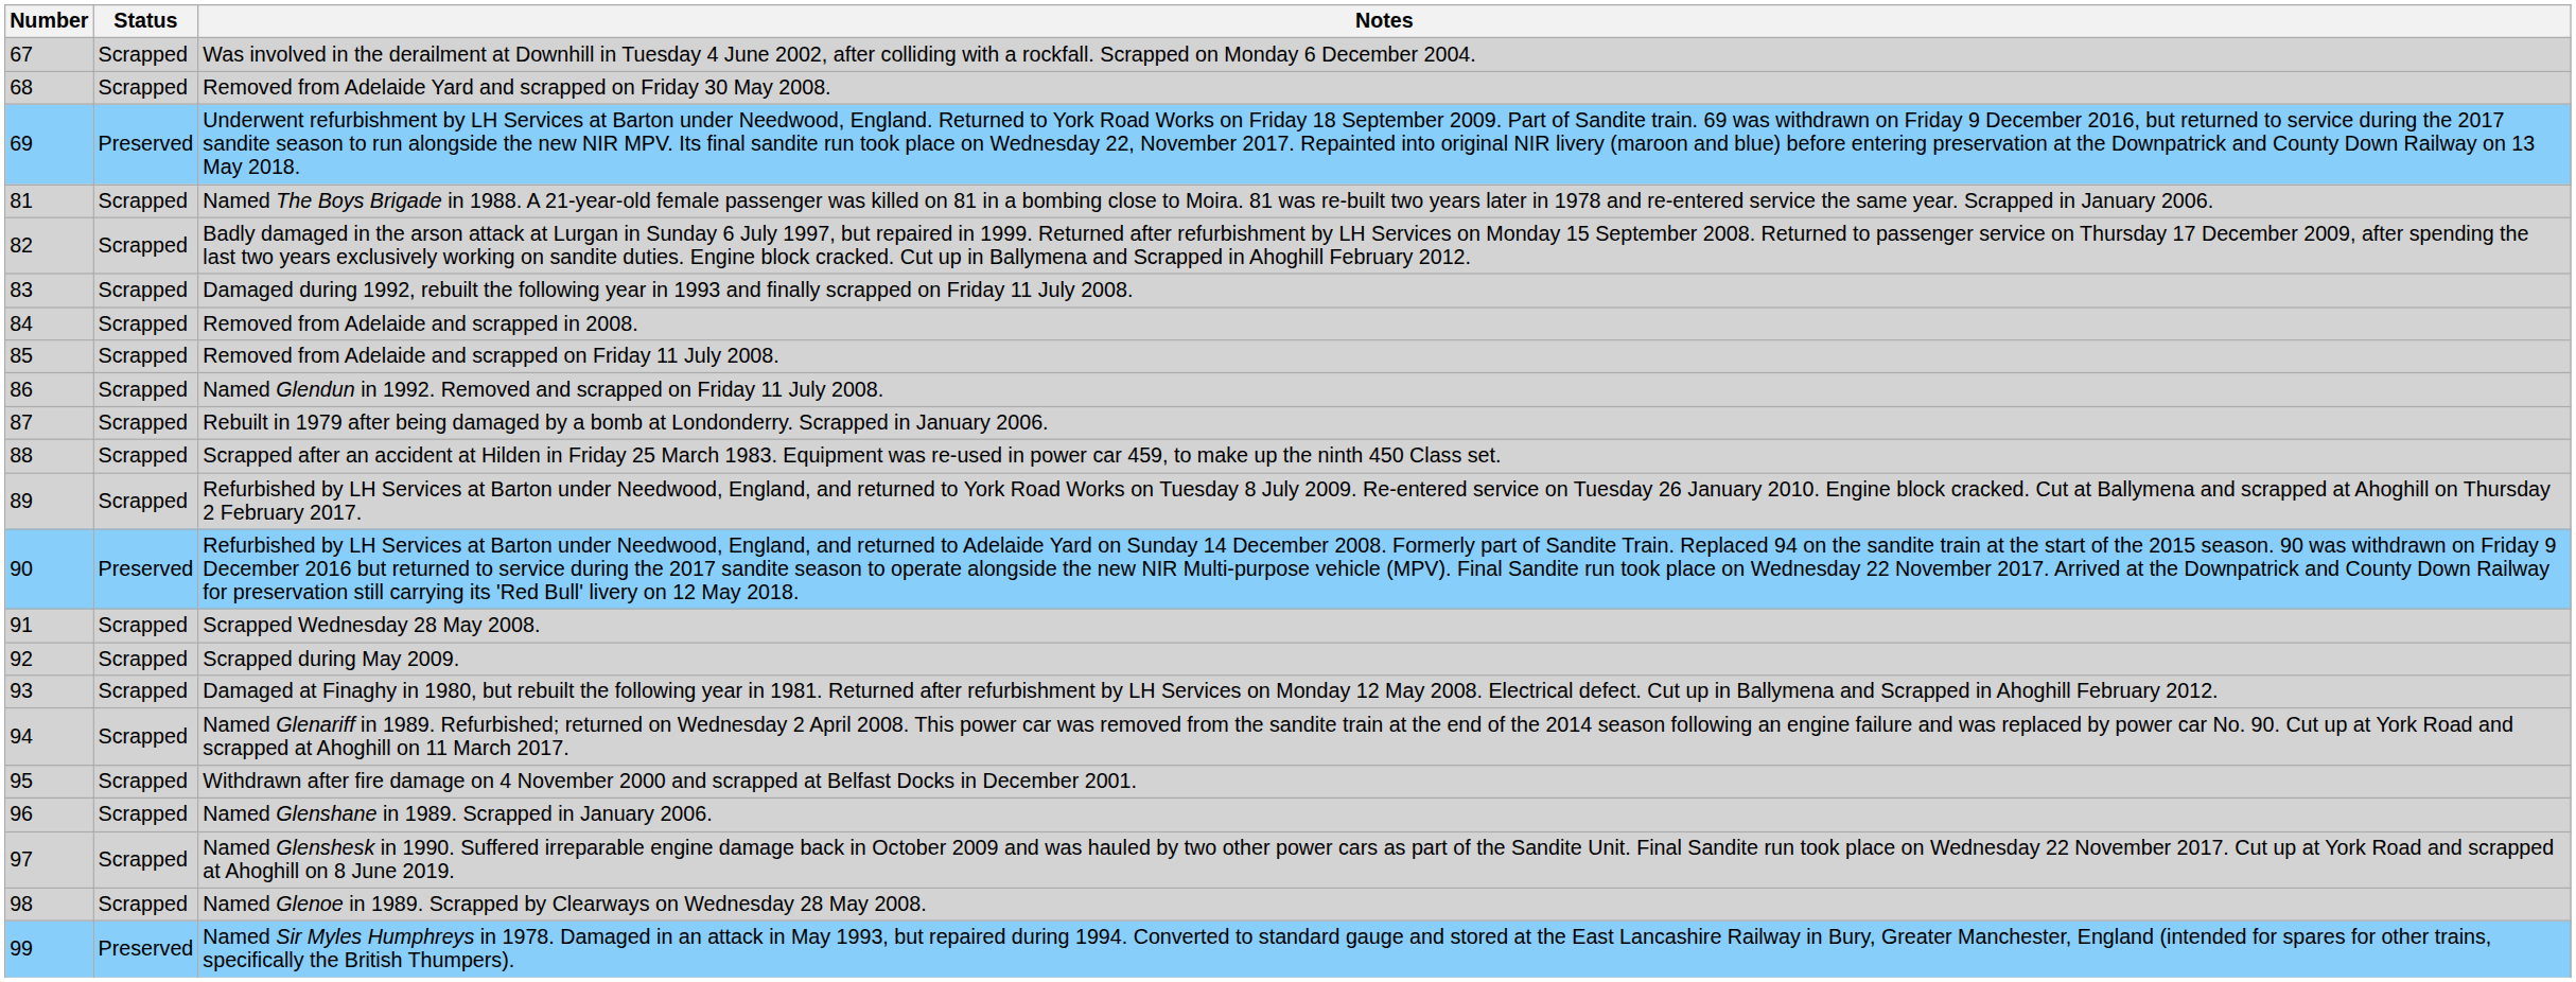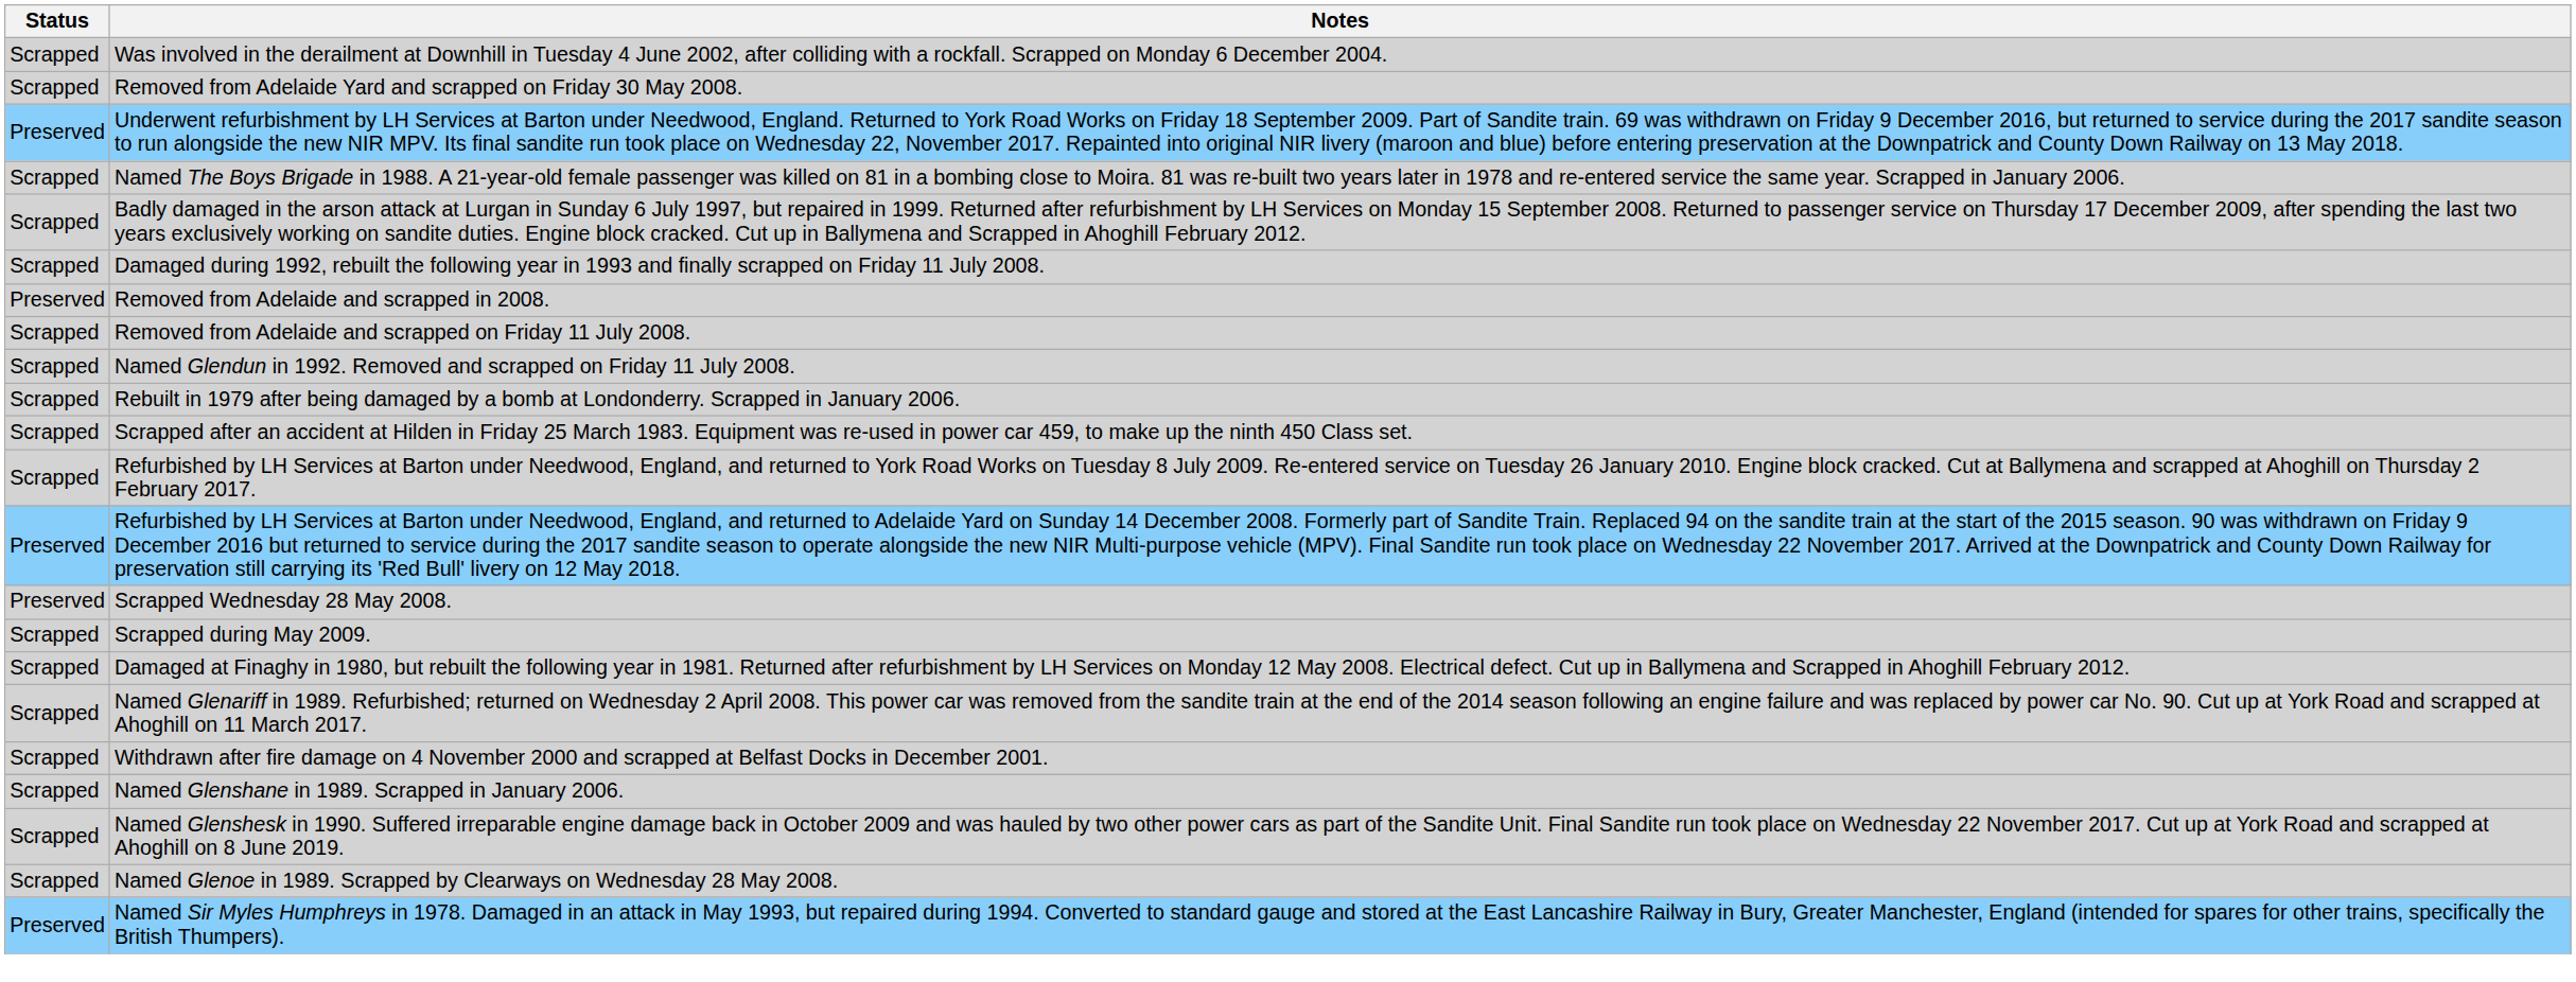- column: Number | 67 | 68 | 69 | 81 | 82 | 83 | 84 | 85 | 86 | 87 | 88 | 89 | 90 | 91 | 92 | 93 | 94 | 95 | 96 | 97 | 98 | 99
Removed from Adelaide and scrapped in 2008. | Status: Scrapped -> Preserved
Scrapped Wednesday 28 May 2008. | Status: Scrapped -> Preserved
